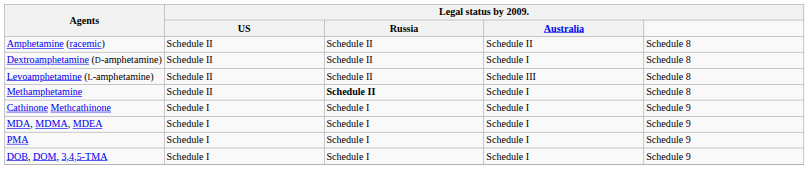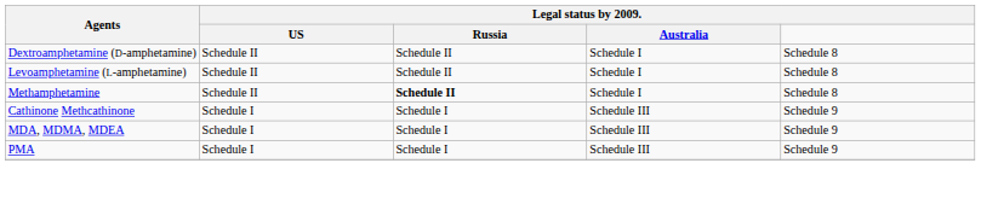- row: Amphetamine (racemic) | Schedule II | Schedule II | Schedule II | Schedule 8
Levoamphetamine (L-amphetamine) | Legal status by 2009. / Australia: Schedule III -> Schedule I
Cathinone Methcathinone | Legal status by 2009. / Australia: Schedule I -> Schedule III
MDA, MDMA, MDEA | Legal status by 2009. / Australia: Schedule I -> Schedule III
PMA | Legal status by 2009. / Australia: Schedule I -> Schedule III
- row: DOB, DOM, 3,4,5-TMA | Schedule I | Schedule I | Schedule I | Schedule 9
